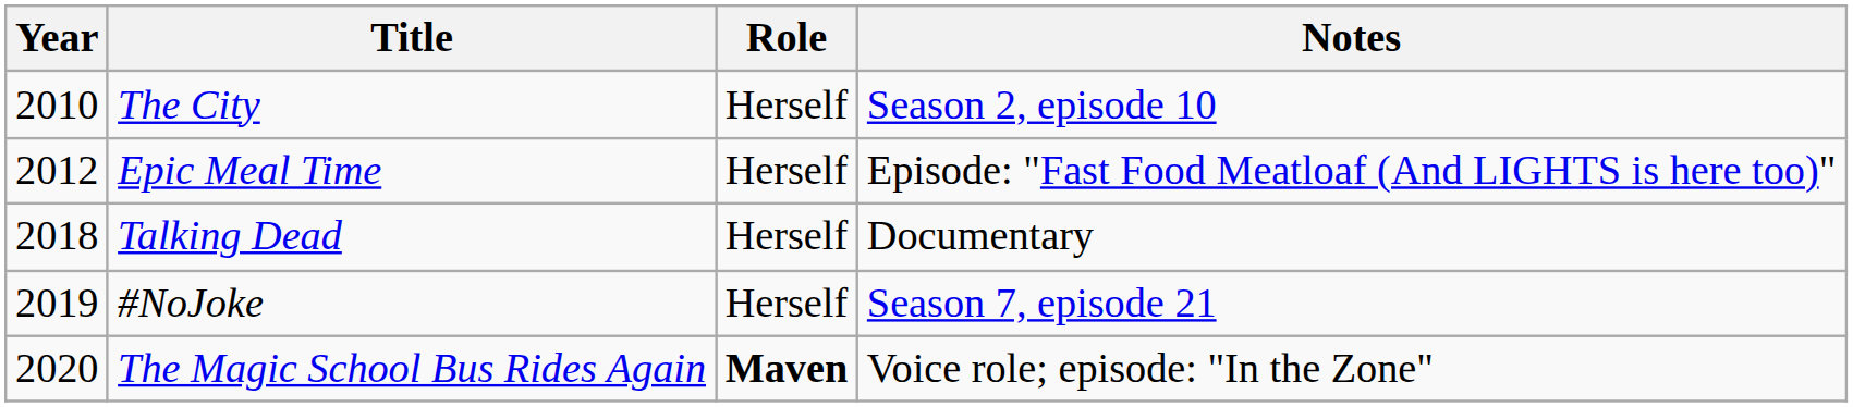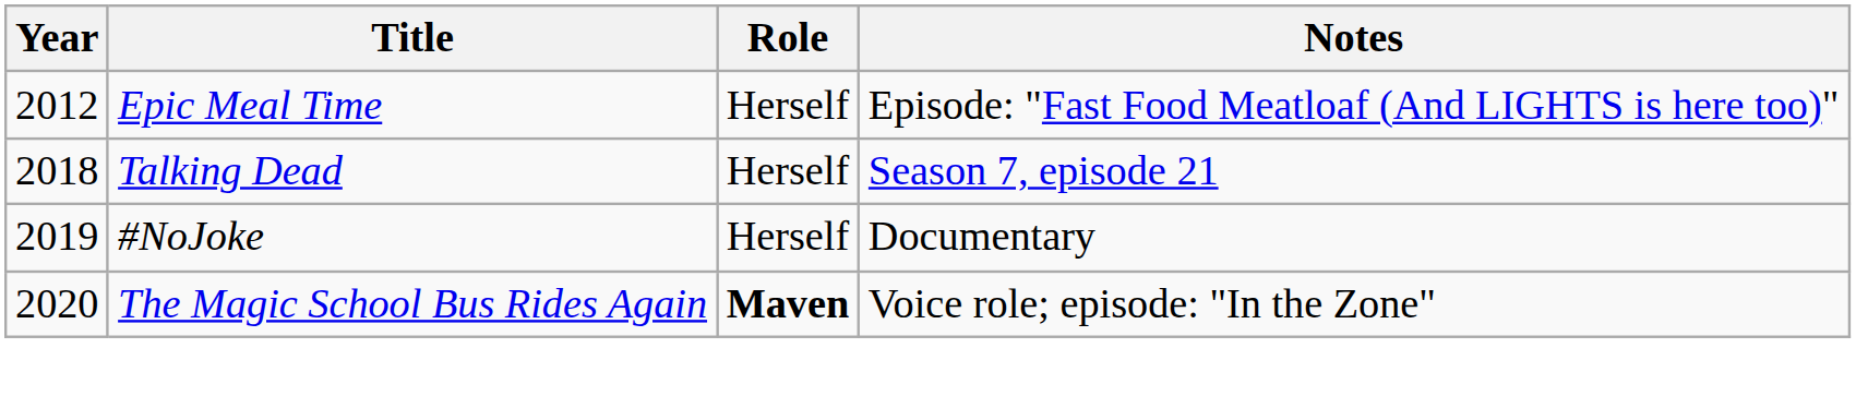- row: 2010 | The City | Herself | Season 2, episode 10
Talking Dead | Notes: Documentary -> Season 7, episode 21
#NoJoke | Notes: Season 7, episode 21 -> Documentary
